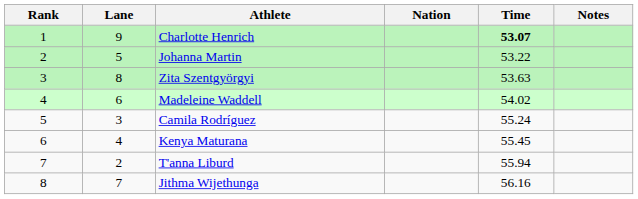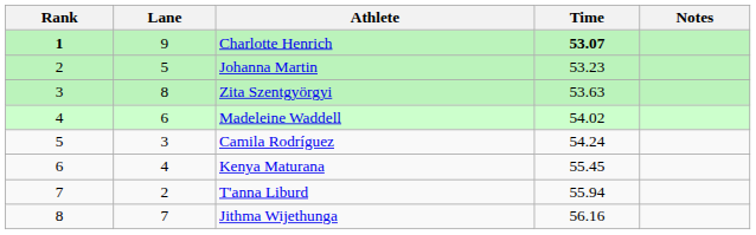- column: Nation
Charlotte Henrich | Rank: normal -> bold
Johanna Martin | Time: 53.22 -> 53.23
Camila Rodríguez | Time: 55.24 -> 54.24
